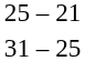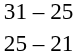rows swapped: 31 – 25 <-> 25 – 21
